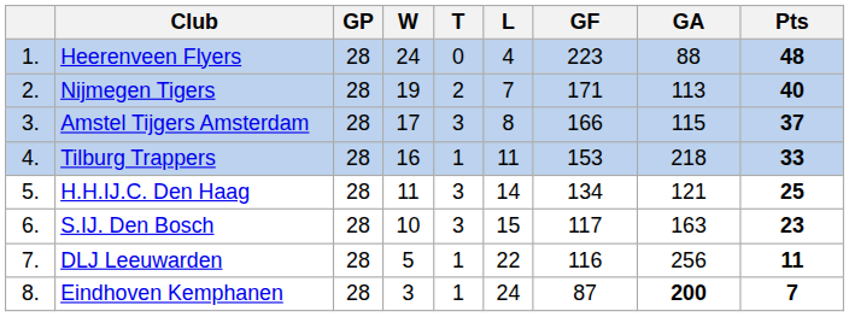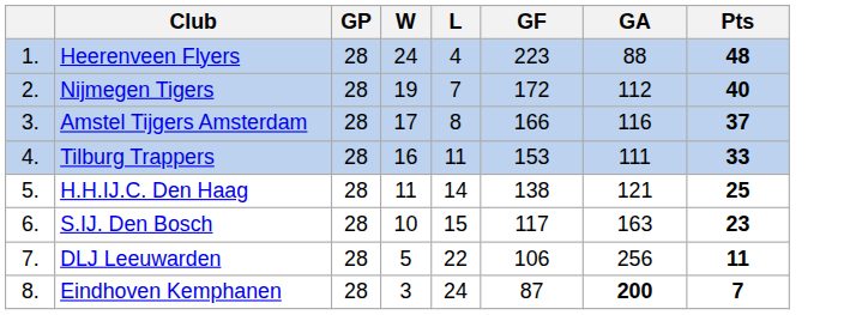- column: T | 0 | 2 | 3 | 1 | 3 | 3 | 1 | 1
Nijmegen Tigers | GF: 171 -> 172
Nijmegen Tigers | GA: 113 -> 112
Amstel Tijgers Amsterdam | GA: 115 -> 116
Tilburg Trappers | GA: 218 -> 111
H.H.IJ.C. Den Haag | GF: 134 -> 138
DLJ Leeuwarden | GF: 116 -> 106
